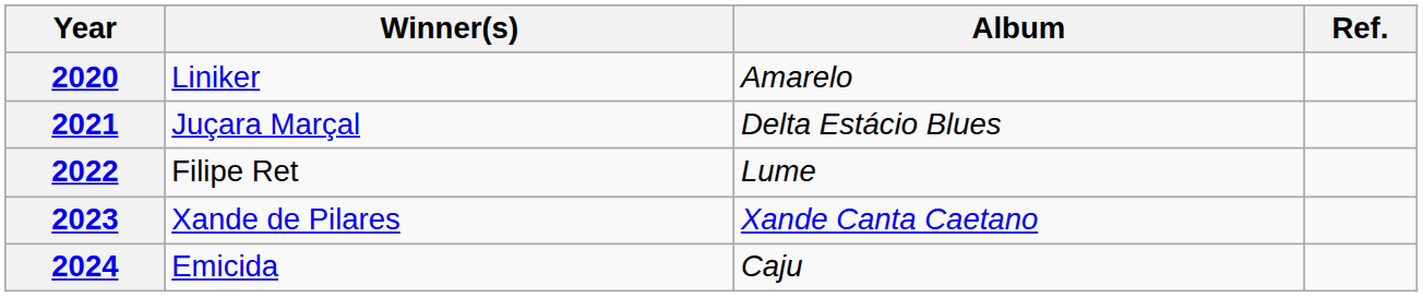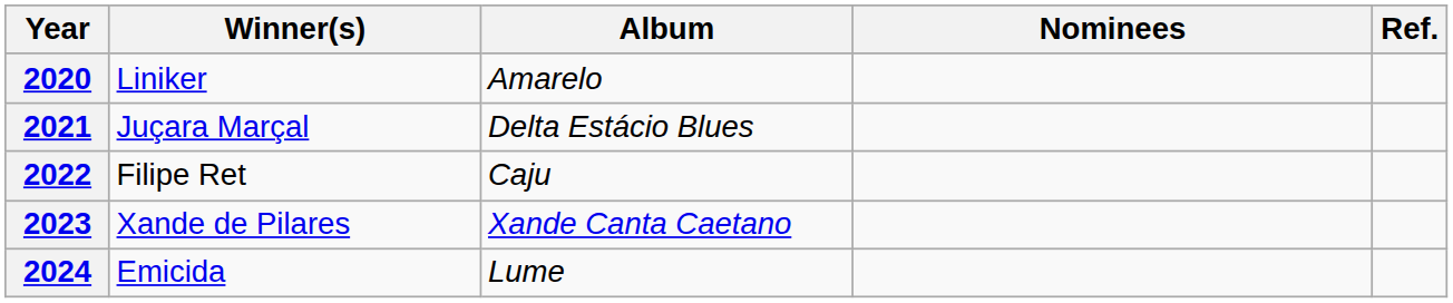+ column: Nominees
2022 | Album: Lume -> Caju
2024 | Album: Caju -> Lume
